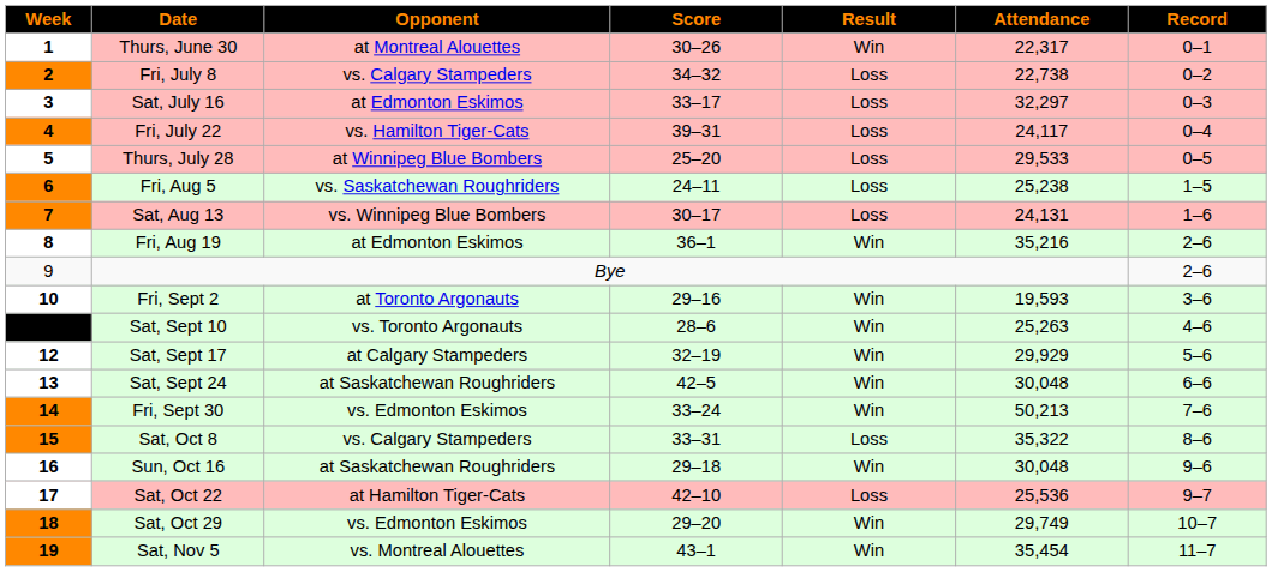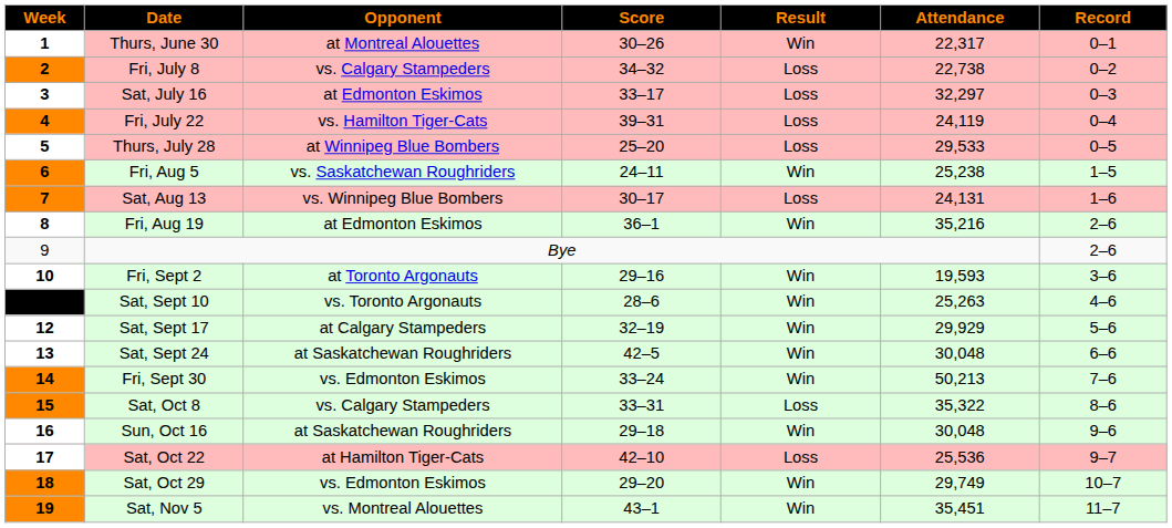Fri, July 22 | Attendance: 24,117 -> 24,119
Fri, Aug 5 | Result: Loss -> Win
Sat, Nov 5 | Attendance: 35,454 -> 35,451
